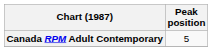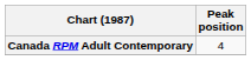Canada RPM Adult Contemporary | Peak position: 5 -> 4
